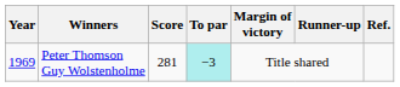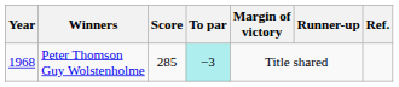Peter Thomson Guy Wolstenholme | Year: 1969 -> 1968
Peter Thomson Guy Wolstenholme | Score: 281 -> 285
